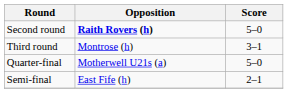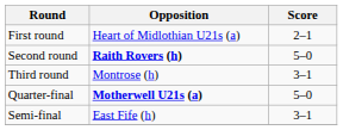+ row: First round | Heart of Midlothian U21s (a) | 2–1
Quarter-final | Opposition: normal -> bold
Semi-final | Score: 2–1 -> 3–1
